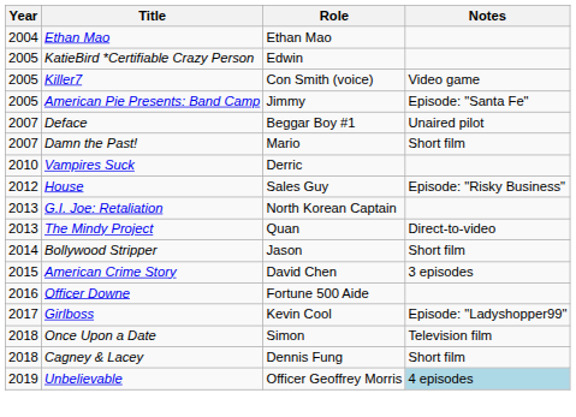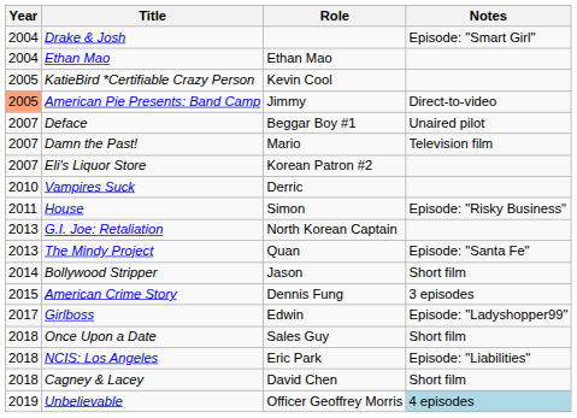+ row: 2004 | Drake & Josh | Episode: "Smart Girl"
KatieBird *Certifiable Crazy Person | Role: Edwin -> Kevin Cool
- row: 2005 | Killer7 | Con Smith (voice) | Video game
American Pie Presents: Band Camp | Year: no background -> lightsalmon background
American Pie Presents: Band Camp | Notes: Episode: "Santa Fe" -> Direct-to-video
Damn the Past! | Notes: Short film -> Television film
+ row: 2007 | Eli's Liquor Store | Korean Patron #2
House | Year: 2012 -> 2011
House | Role: Sales Guy -> Simon
The Mindy Project | Notes: Direct-to-video -> Episode: "Santa Fe"
American Crime Story | Role: David Chen -> Dennis Fung
- row: 2016 | Officer Downe | Fortune 500 Aide
Girlboss | Role: Kevin Cool -> Edwin
Once Upon a Date | Role: Simon -> Sales Guy
Once Upon a Date | Notes: Television film -> Short film
+ row: 2018 | NCIS: Los Angeles | Eric Park | Episode: "Liabilities"
Cagney & Lacey | Role: Dennis Fung -> David Chen
